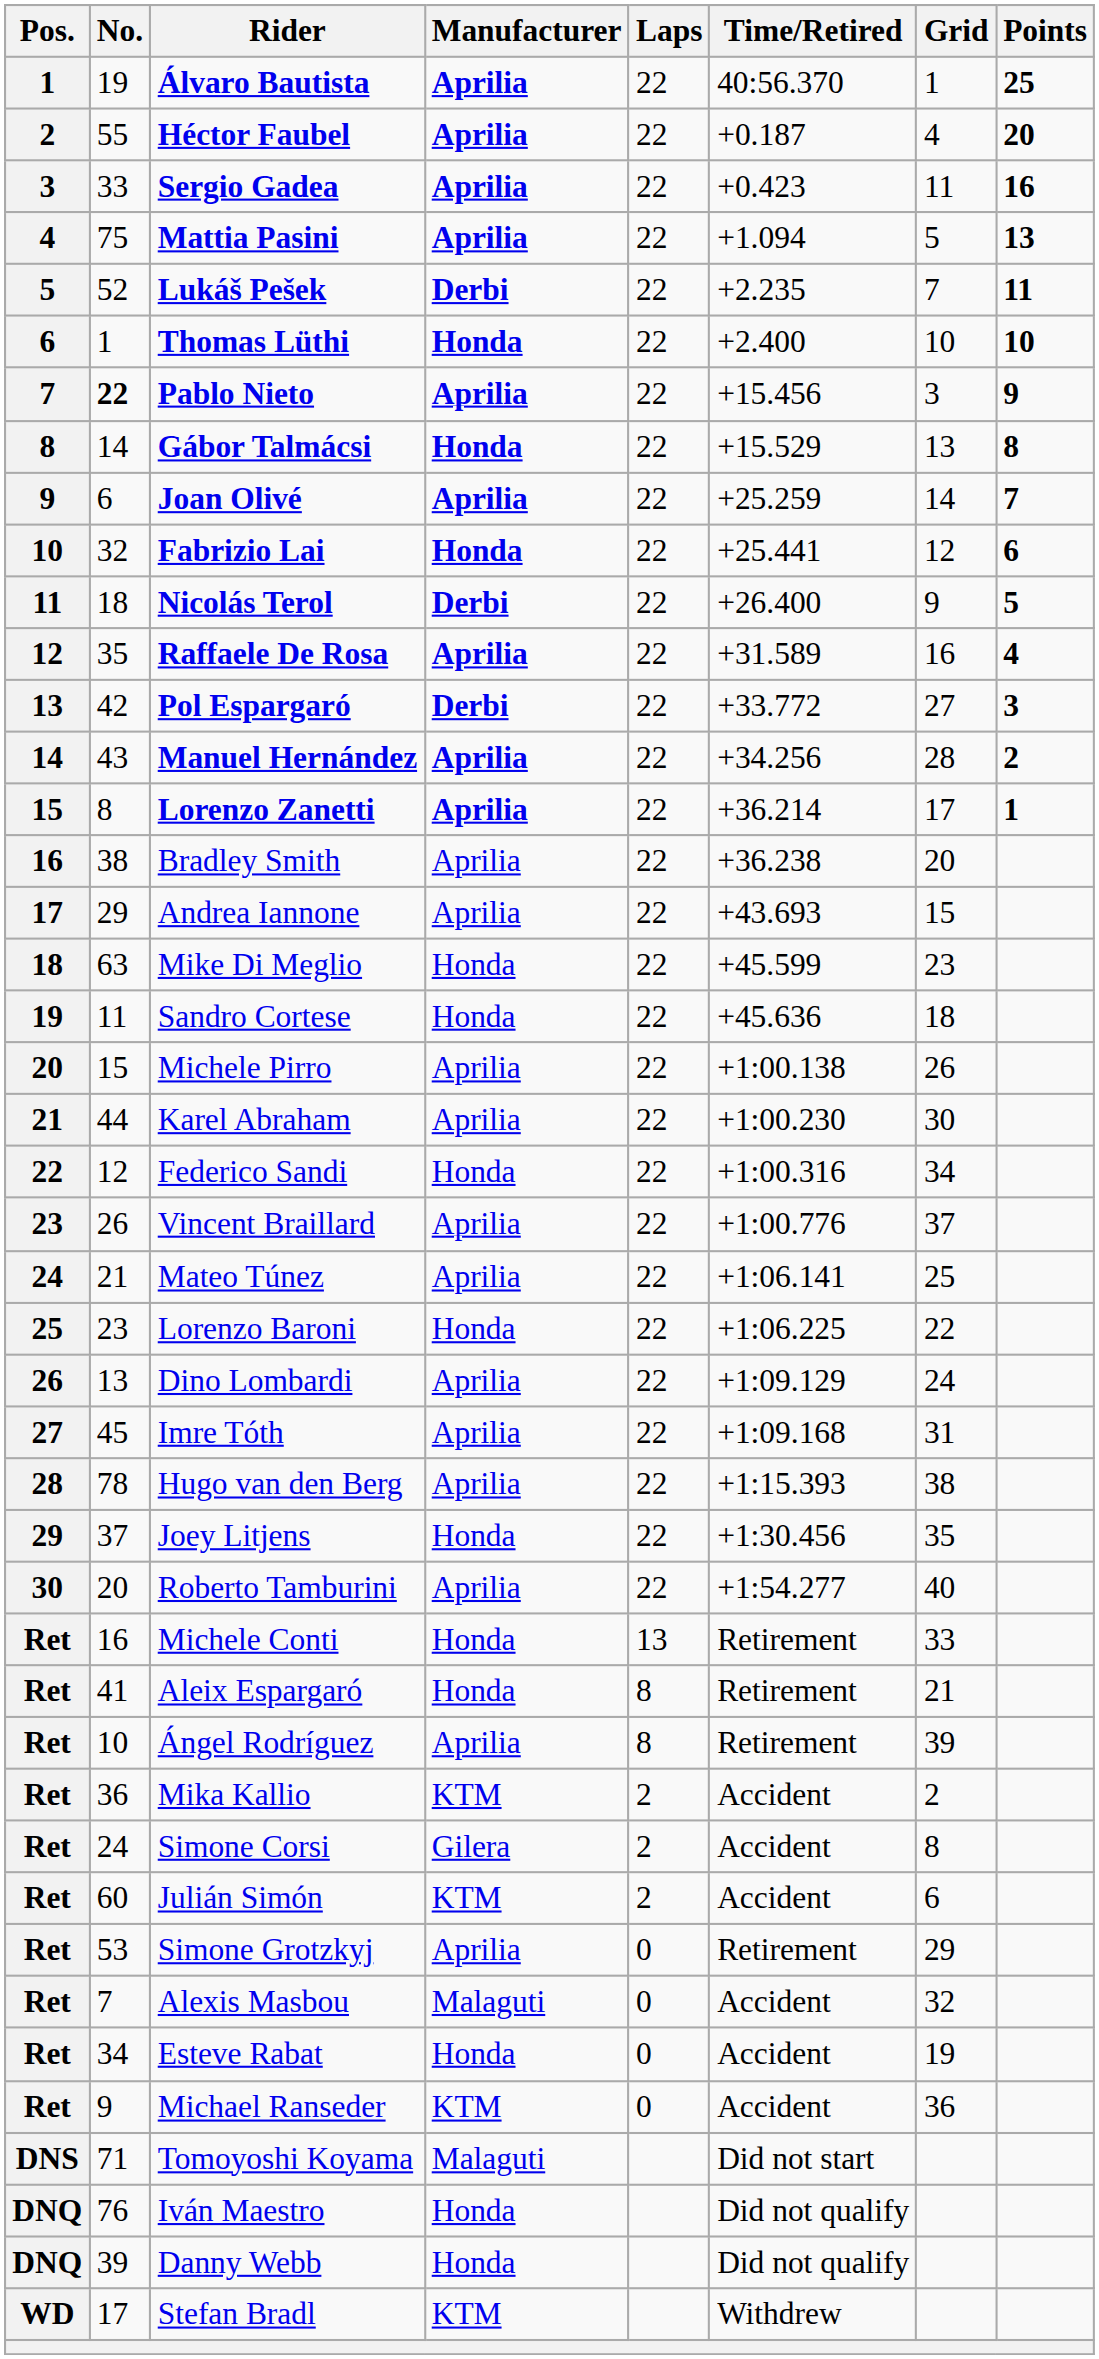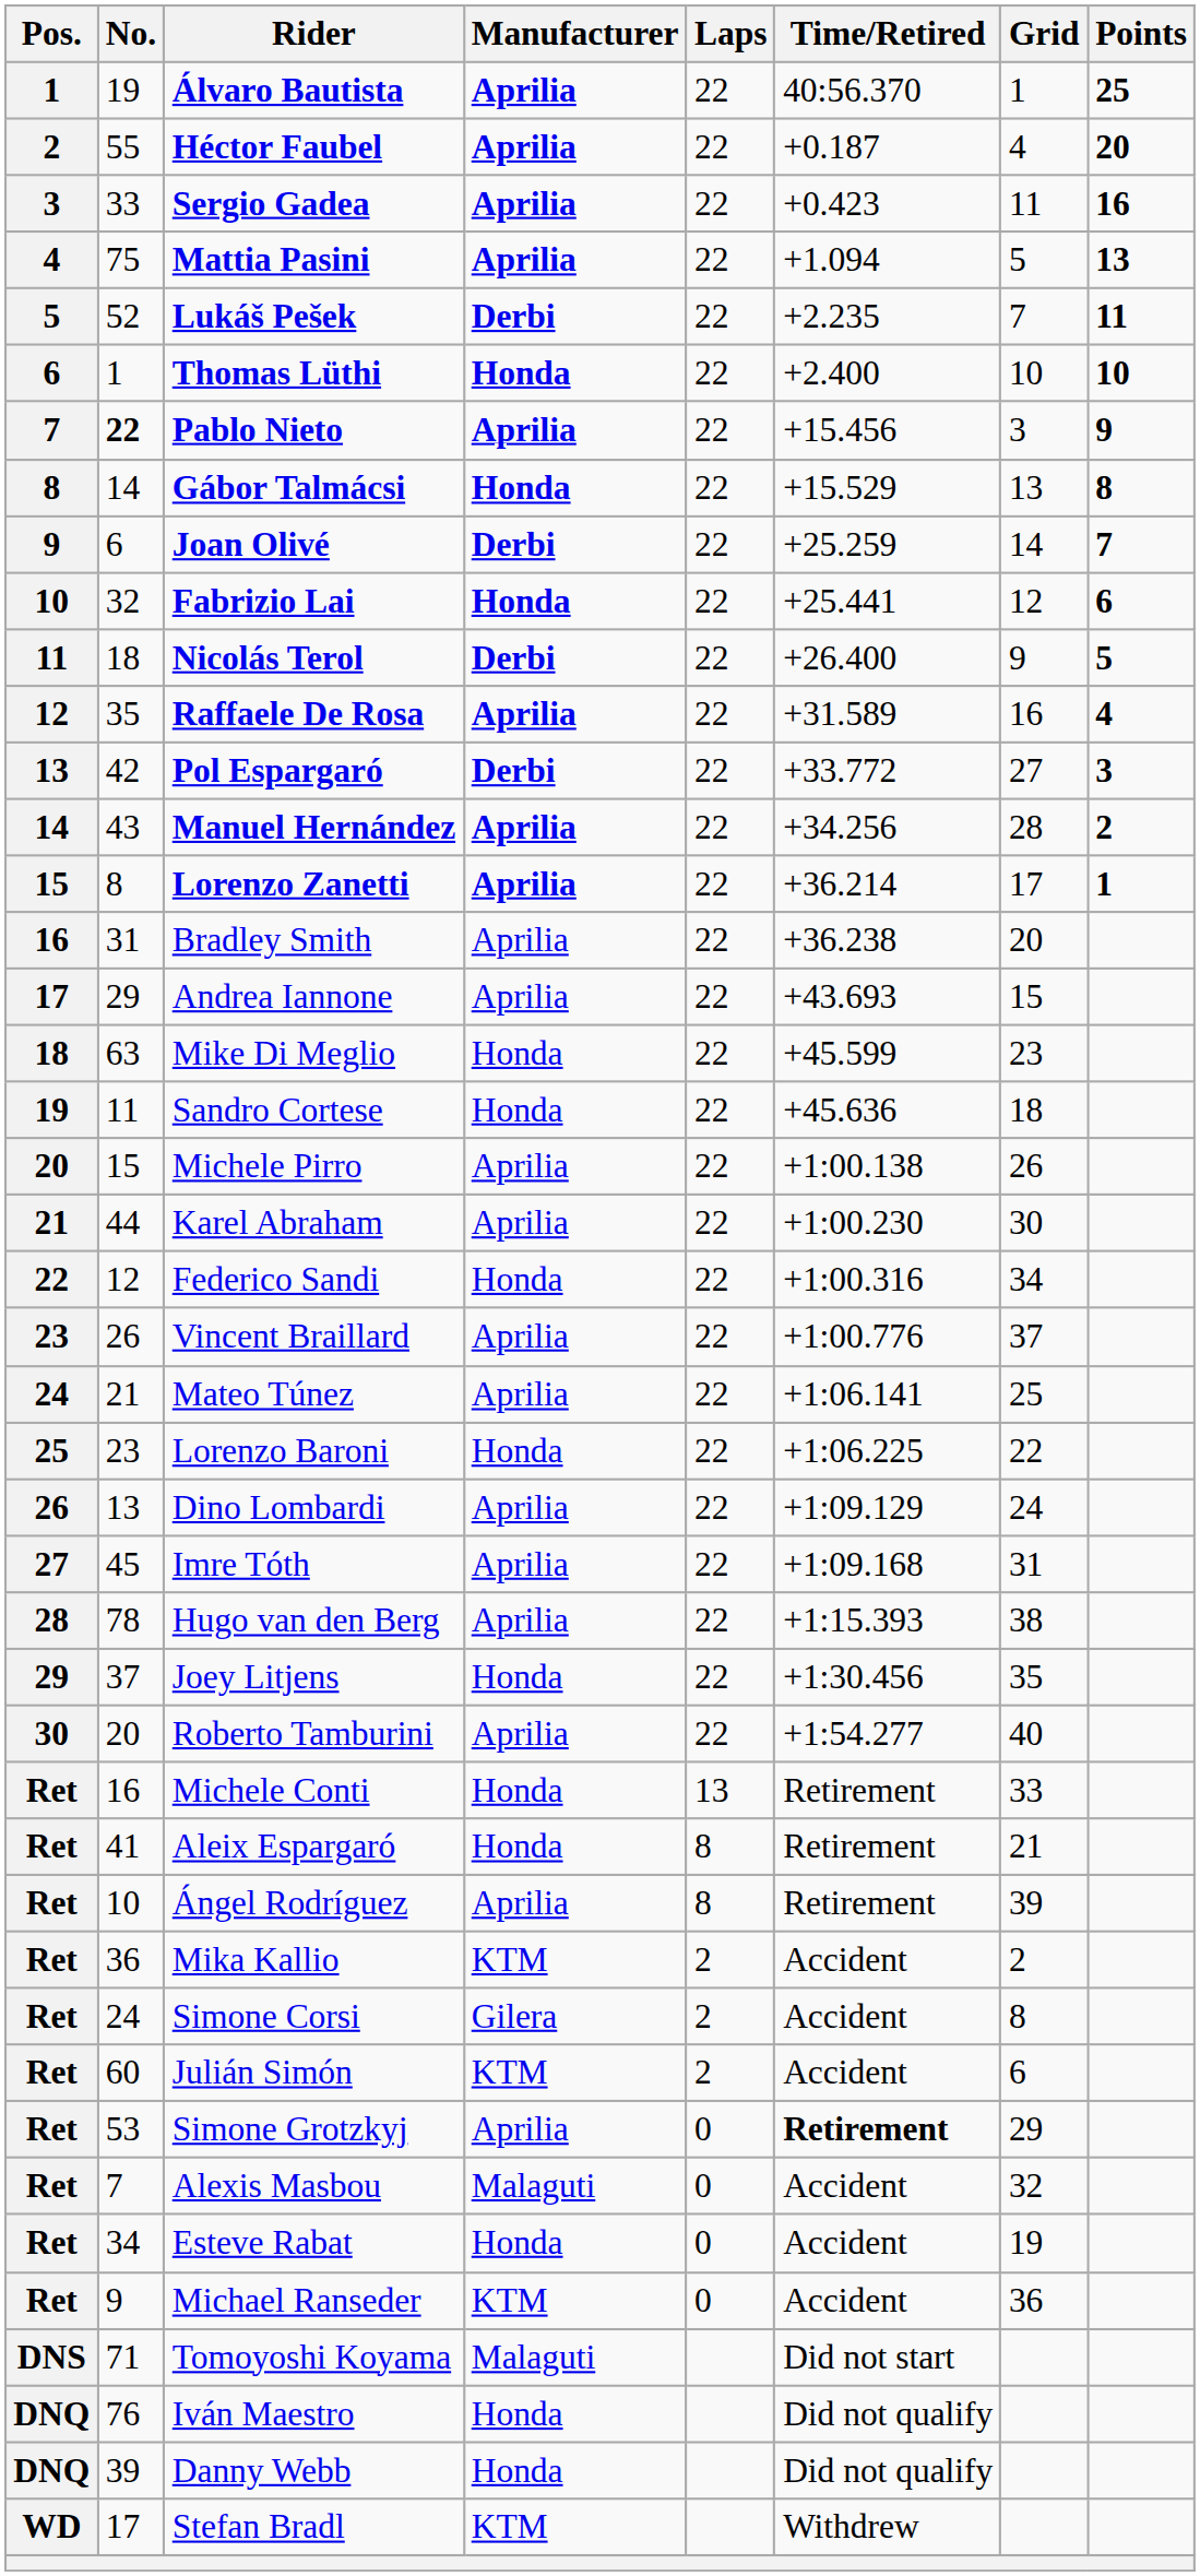Joan Olivé | Manufacturer: Aprilia -> Derbi
Bradley Smith | No.: 38 -> 31
Simone Grotzkyj | Time/Retired: normal -> bold
